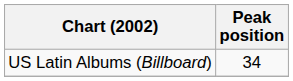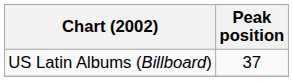US Latin Albums (Billboard) | Peak position: 34 -> 37
